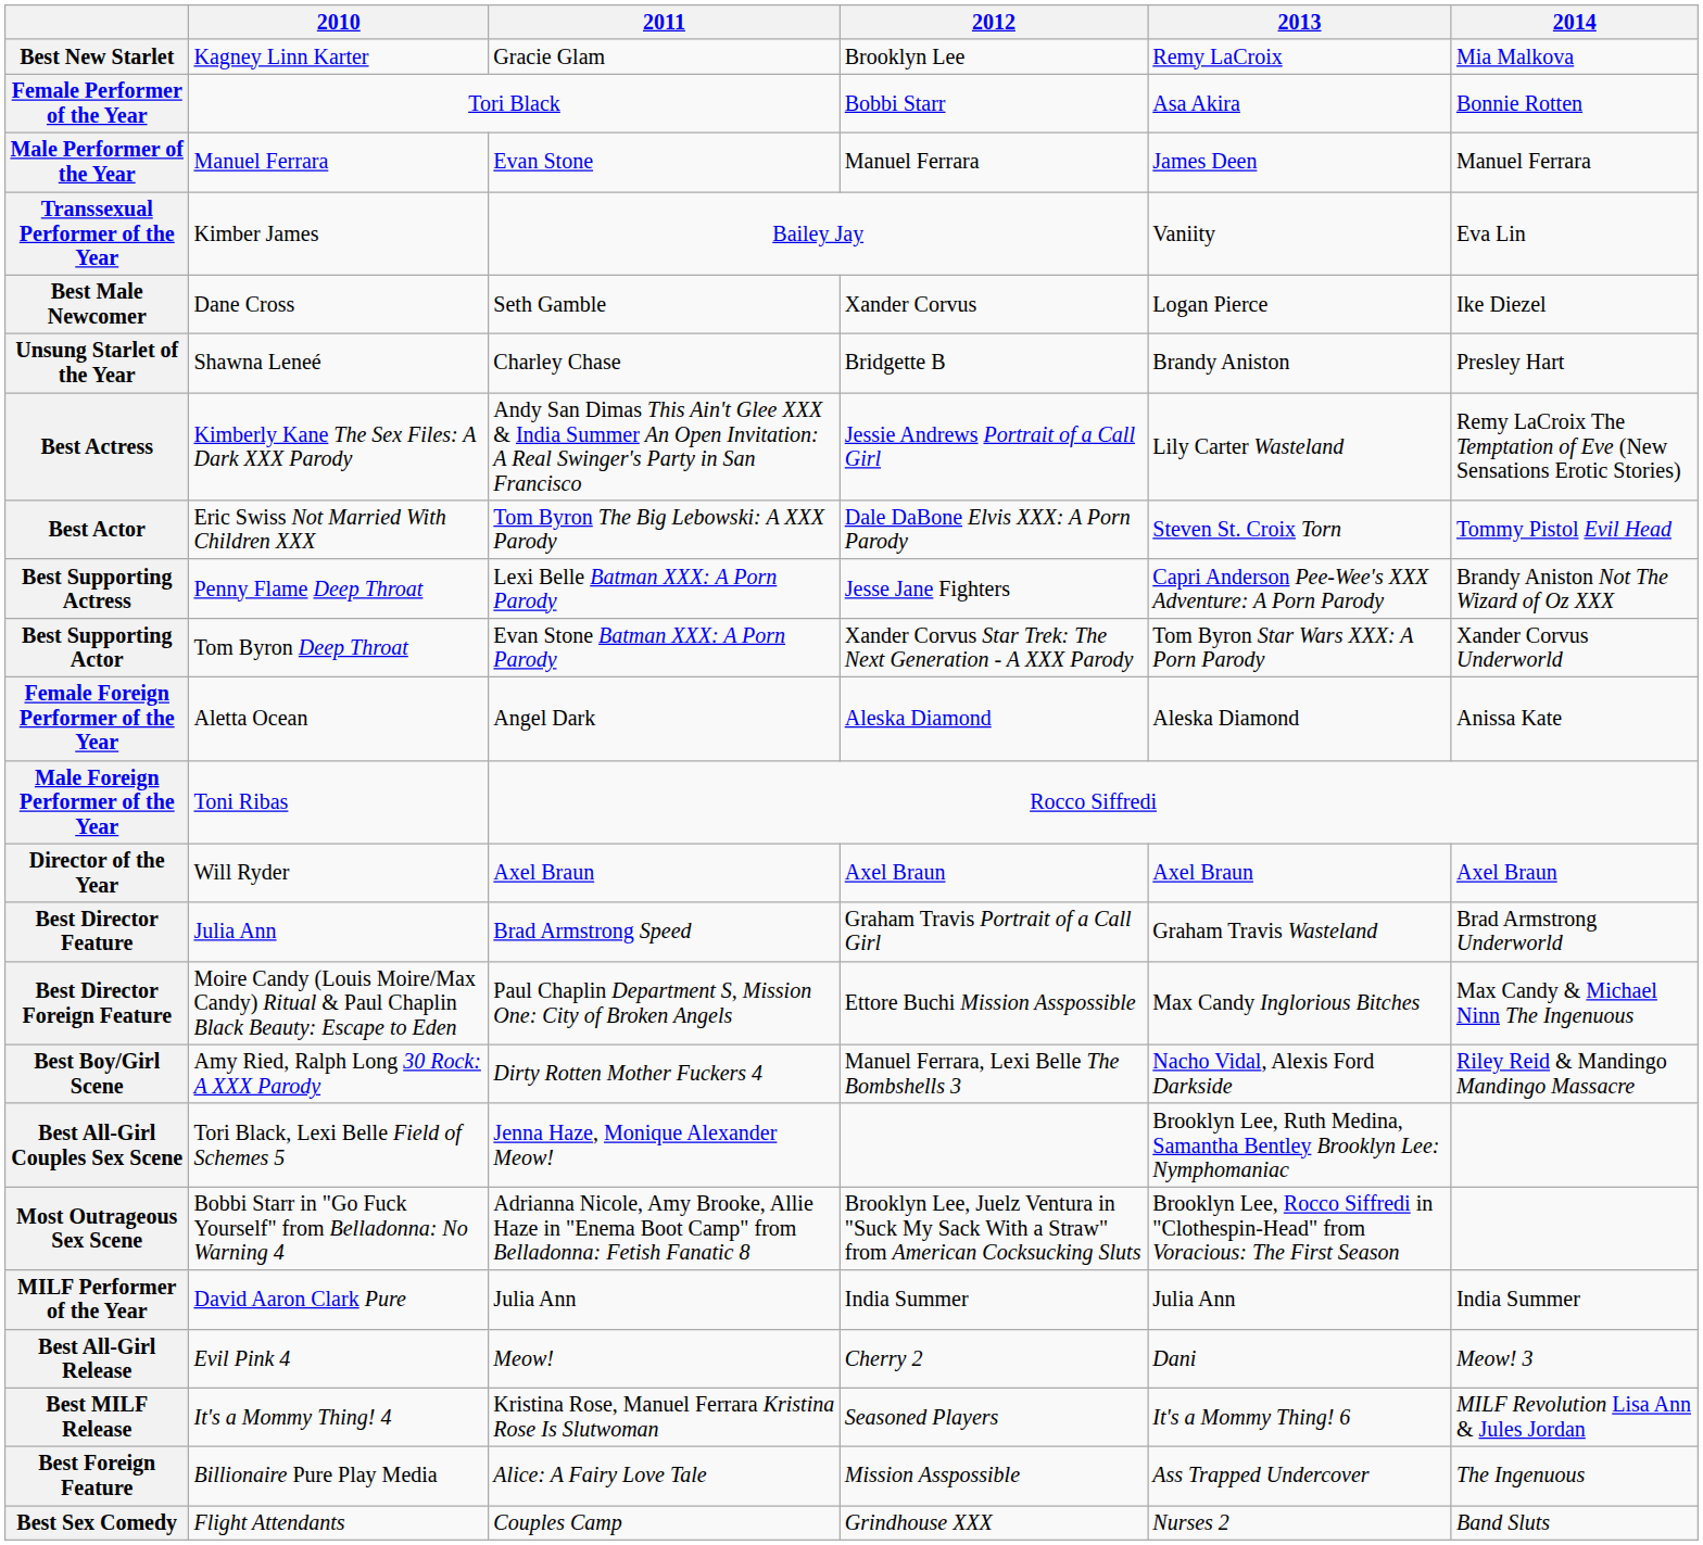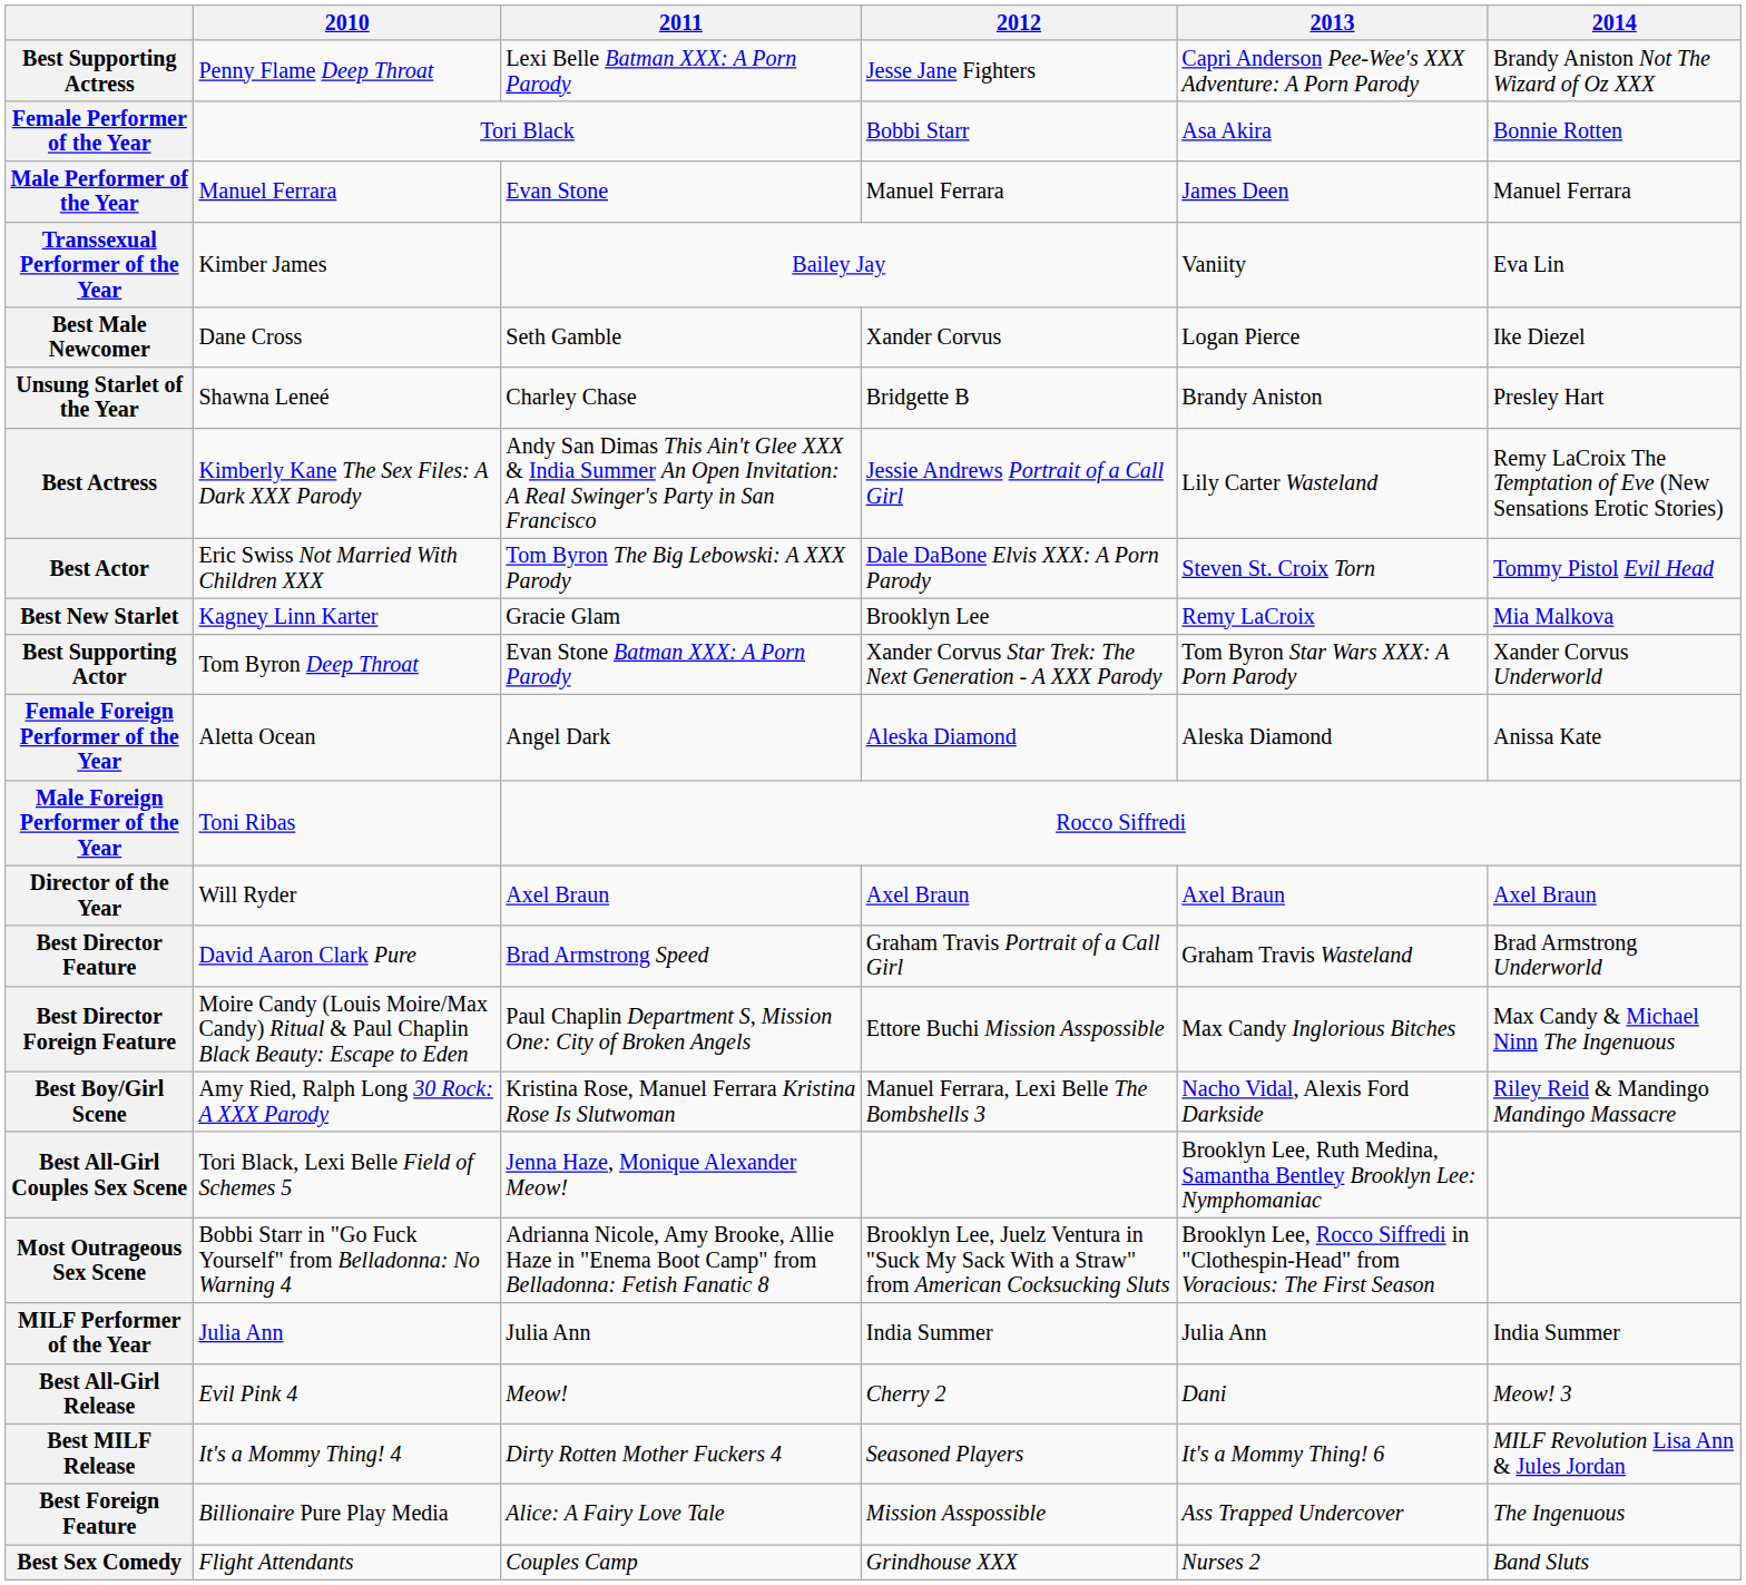rows swapped: Best New Starlet <-> Best Supporting Actress
Best Director Feature | 2010: Julia Ann -> David Aaron Clark Pure
Best Boy/Girl Scene | 2011: Dirty Rotten Mother Fuckers 4 -> Kristina Rose, Manuel Ferrara Kristina Rose Is Slutwoman
MILF Performer of the Year | 2010: David Aaron Clark Pure -> Julia Ann
Best MILF Release | 2011: Kristina Rose, Manuel Ferrara Kristina Rose Is Slutwoman -> Dirty Rotten Mother Fuckers 4
